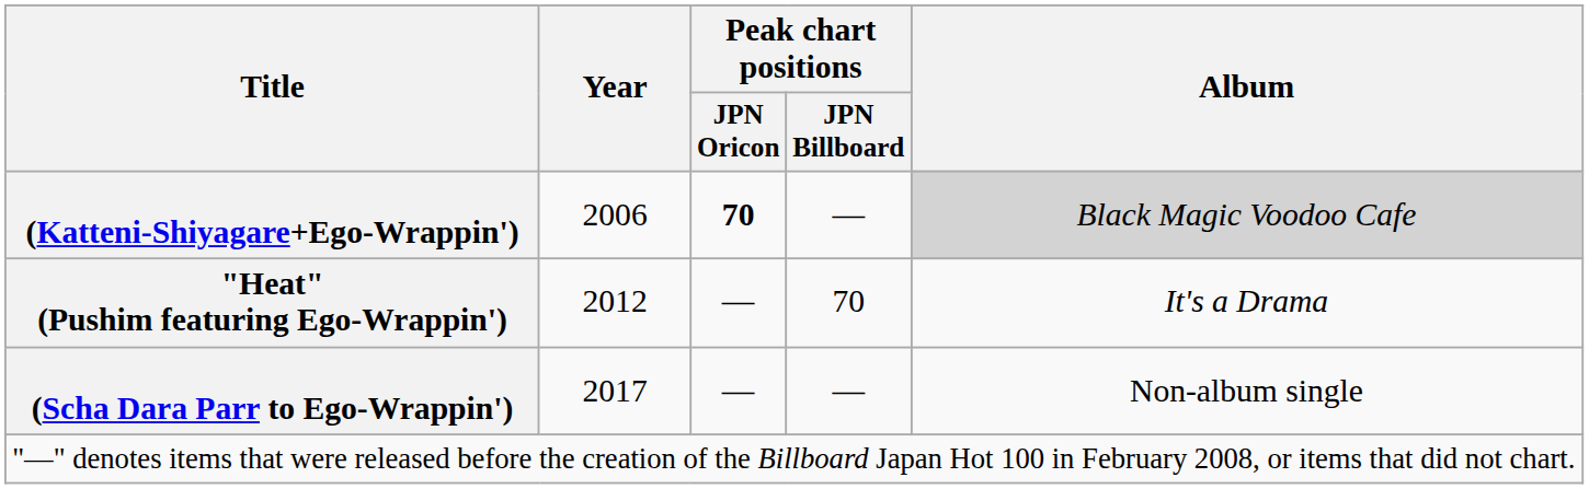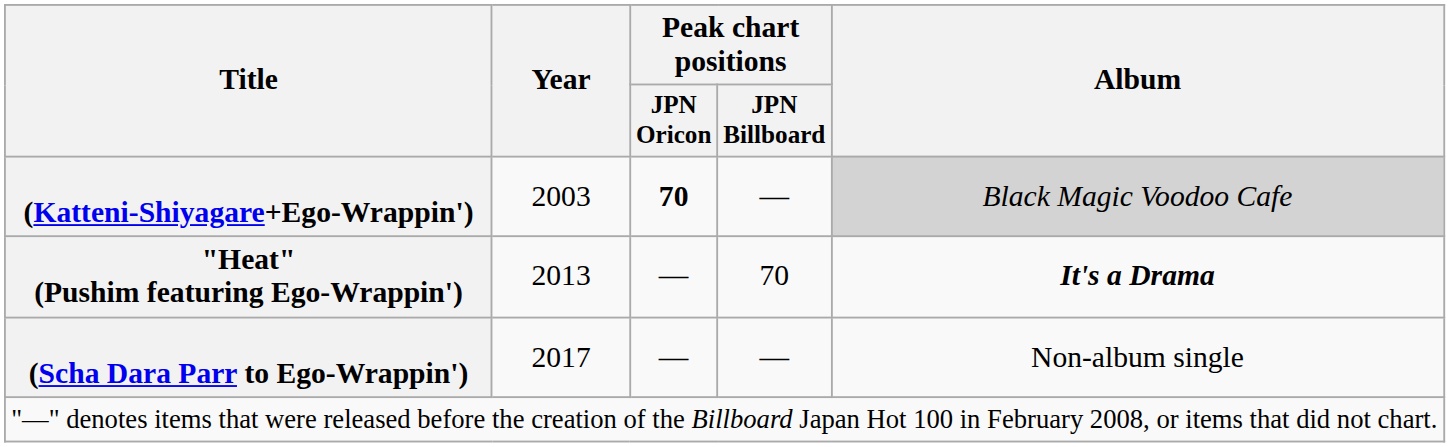(Katteni-Shiyagare+Ego-Wrappin') | Year: 2006 -> 2003
"Heat" (Pushim featuring Ego-Wrappin') | Year: 2012 -> 2013
"Heat" (Pushim featuring Ego-Wrappin') | Album: normal -> bold
